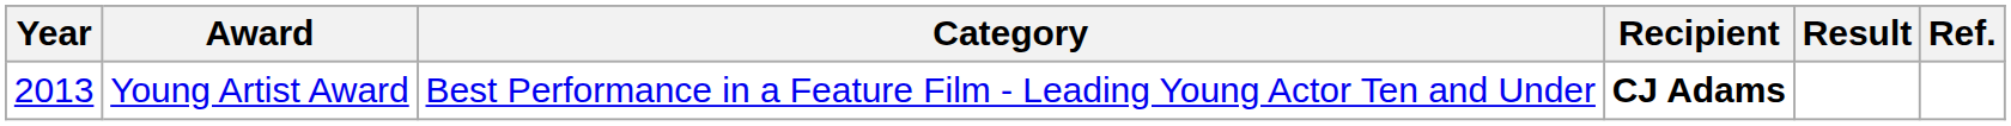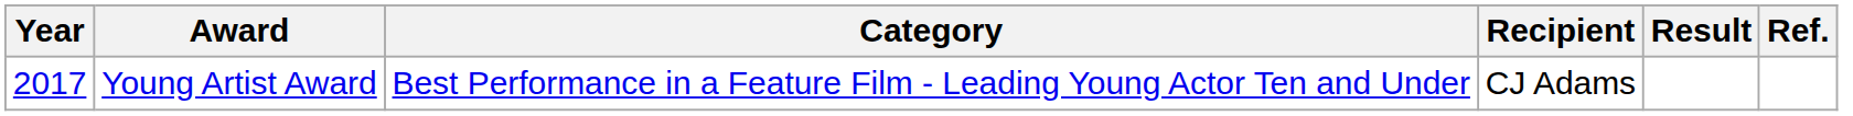Young Artist Award | Year: 2013 -> 2017
Young Artist Award | Recipient: bold -> normal
